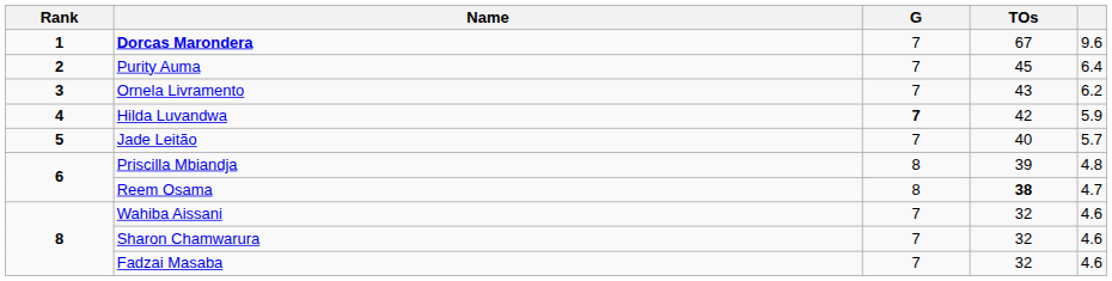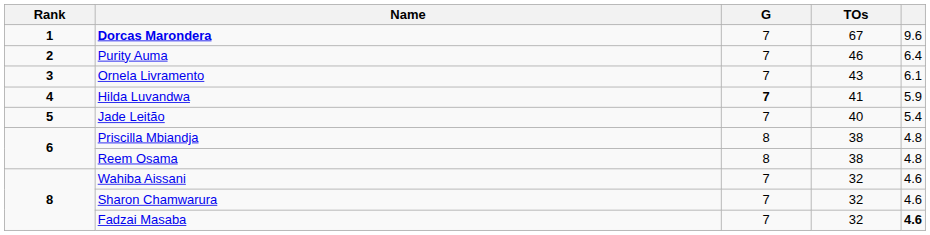Purity Auma | TOs: 45 -> 46
Ornela Livramento | column 5: 6.2 -> 6.1
Hilda Luvandwa | TOs: 42 -> 41
Jade Leitão | column 5: 5.7 -> 5.4
Priscilla Mbiandja | TOs: 39 -> 38
Reem Osama | TOs: bold -> normal
Reem Osama | column 5: 4.7 -> 4.8
Fadzai Masaba | column 5: normal -> bold
